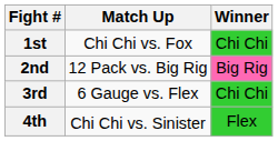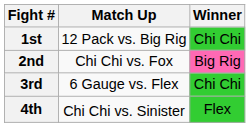1st | Match Up: Chi Chi vs. Fox -> 12 Pack vs. Big Rig
2nd | Match Up: 12 Pack vs. Big Rig -> Chi Chi vs. Fox
